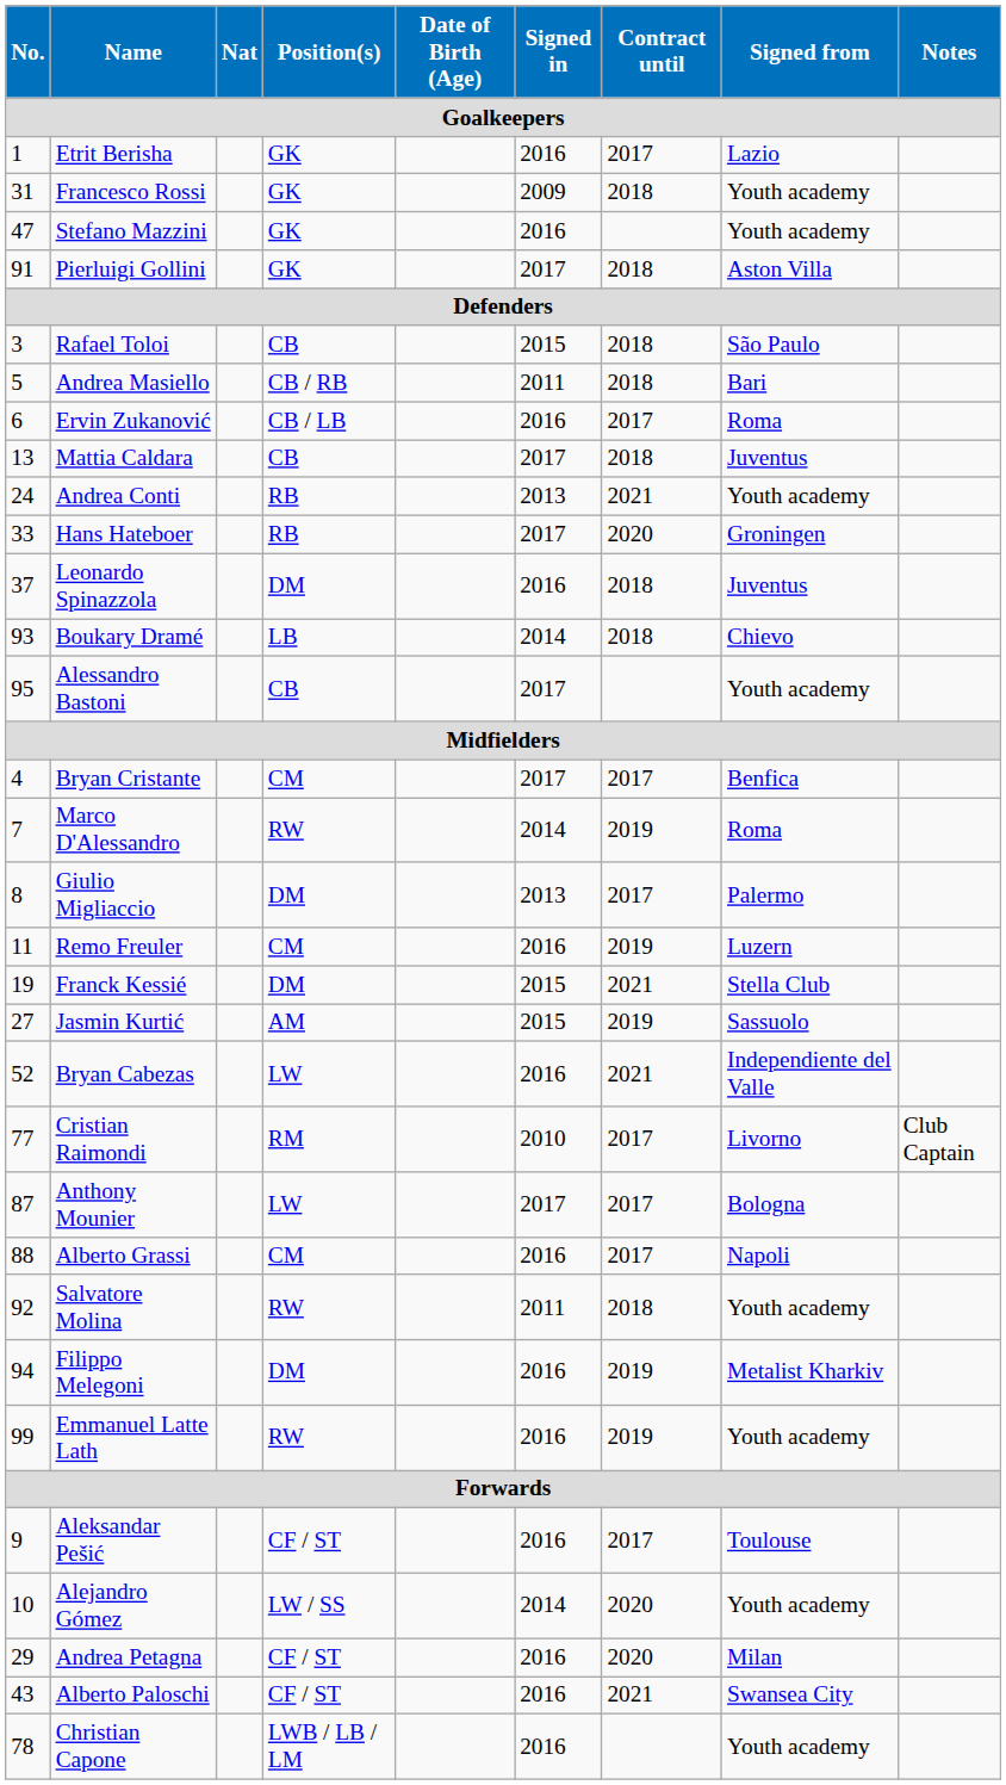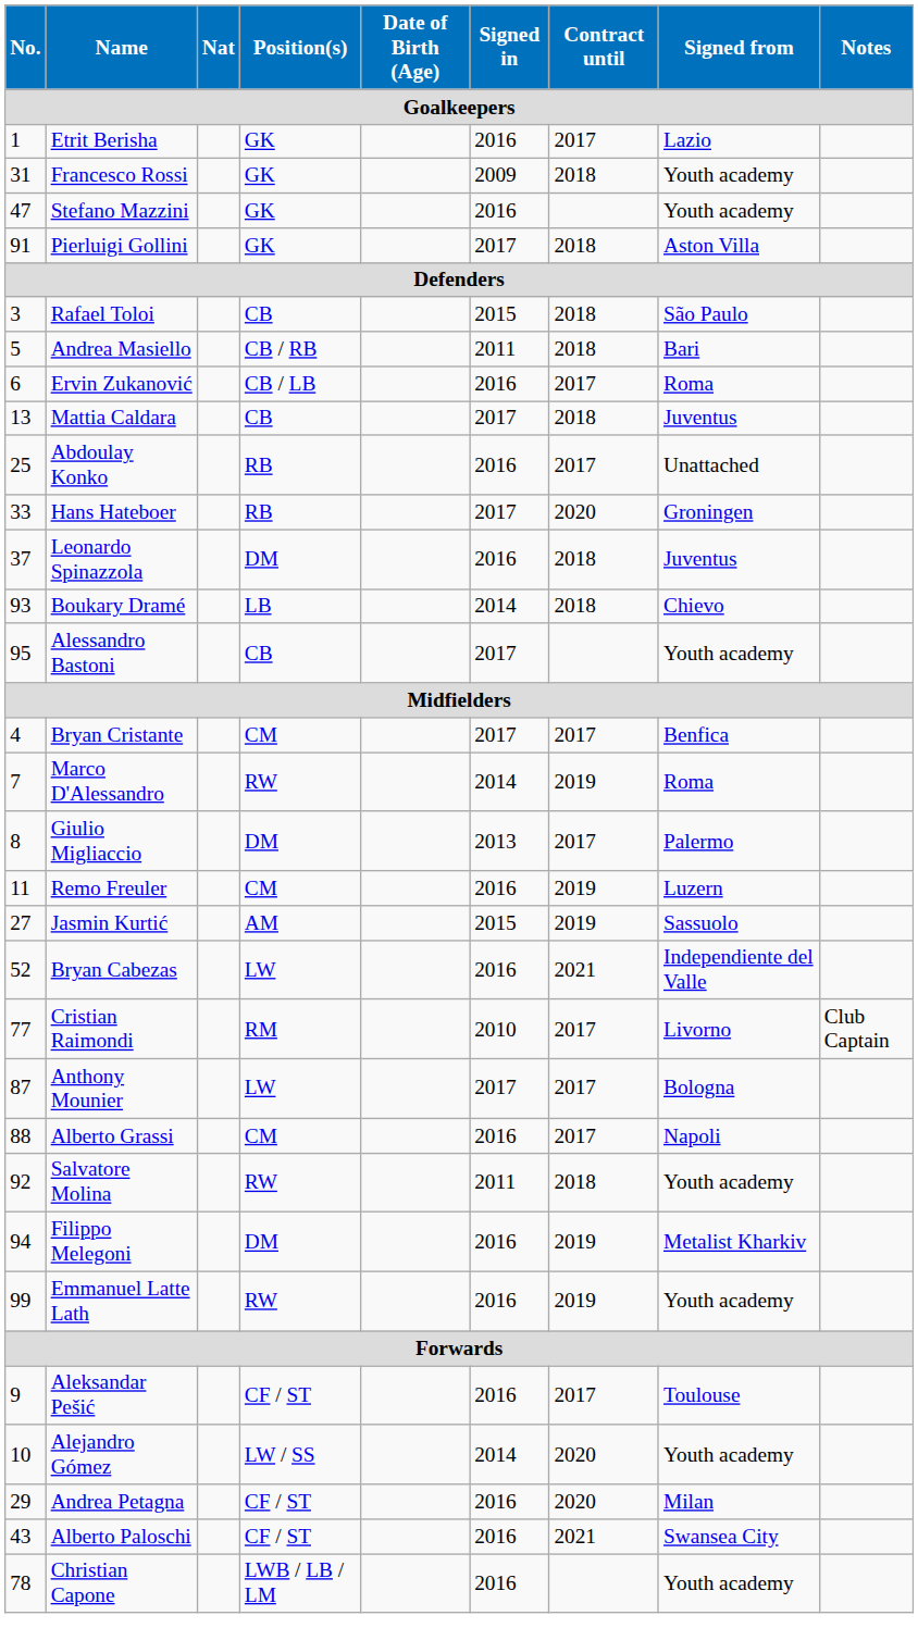- row: 24 | Andrea Conti | RB | 2013 | 2021 | Youth academy
+ row: 25 | Abdoulay Konko | RB | 2016 | 2017 | Unattached
- row: 19 | Franck Kessié | DM | 2015 | 2021 | Stella Club
